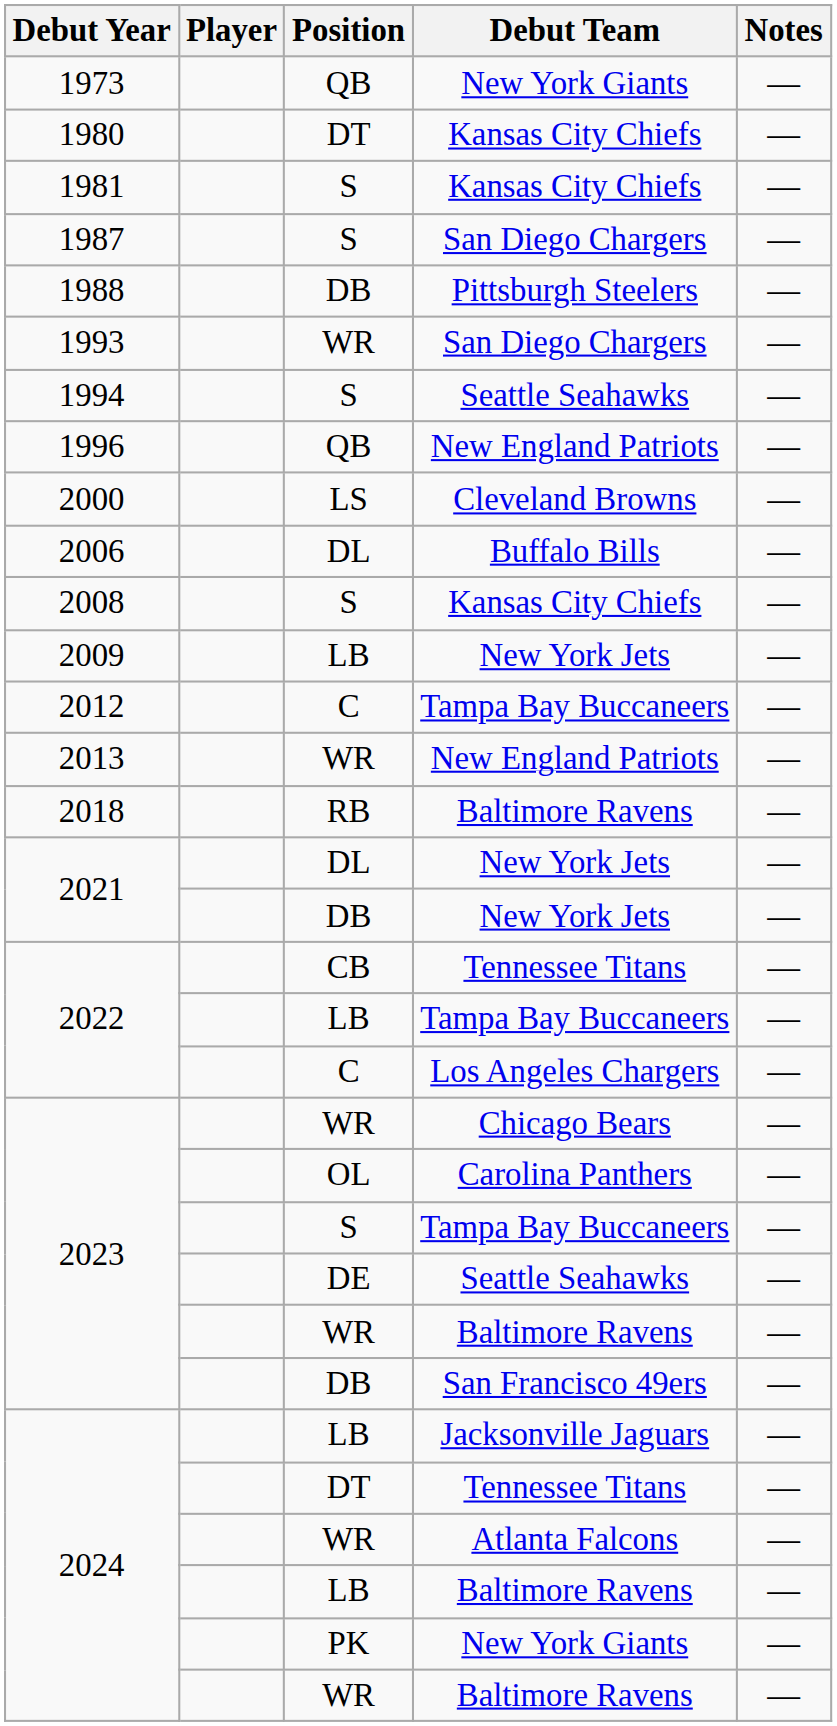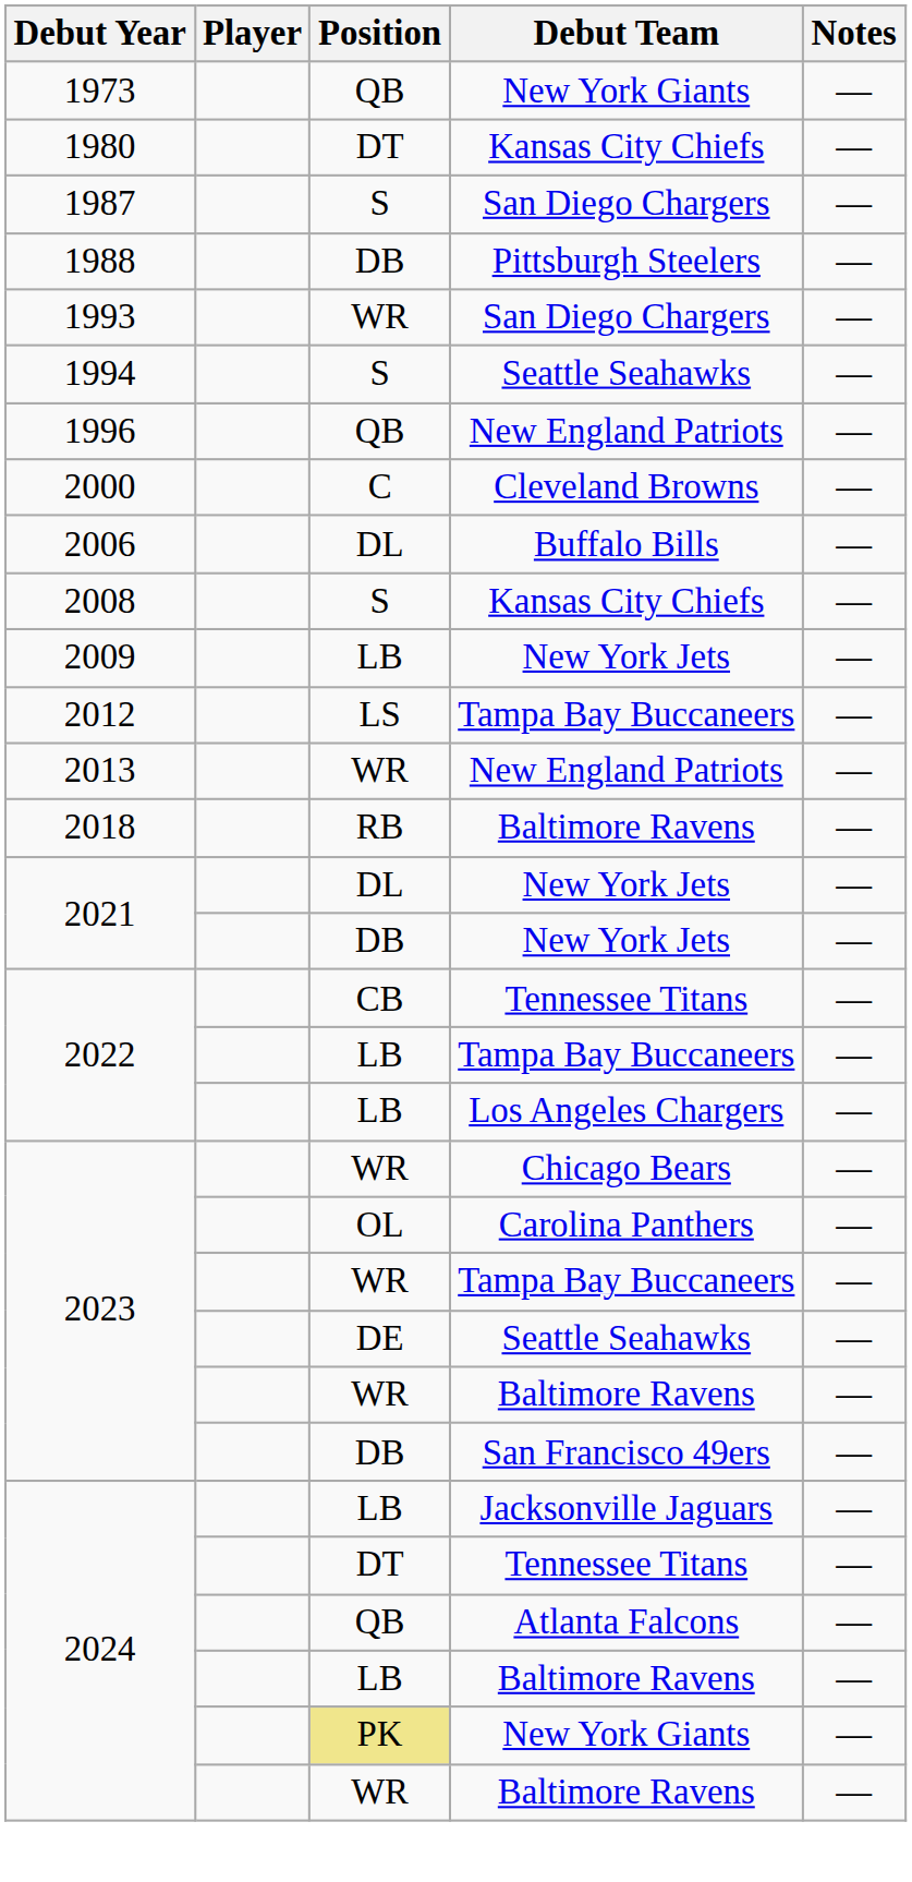- row: 1981 | S | Kansas City Chiefs | —
2000 | Position: LS -> C
2012 | Position: C -> LS
2022 / Los Angeles Chargers | Position: C -> LB
2023 / Tampa Bay Buccaneers | Position: S -> WR
2024 / Atlanta Falcons | Position: WR -> QB
2024 / New York Giants | Position: no background -> khaki background
